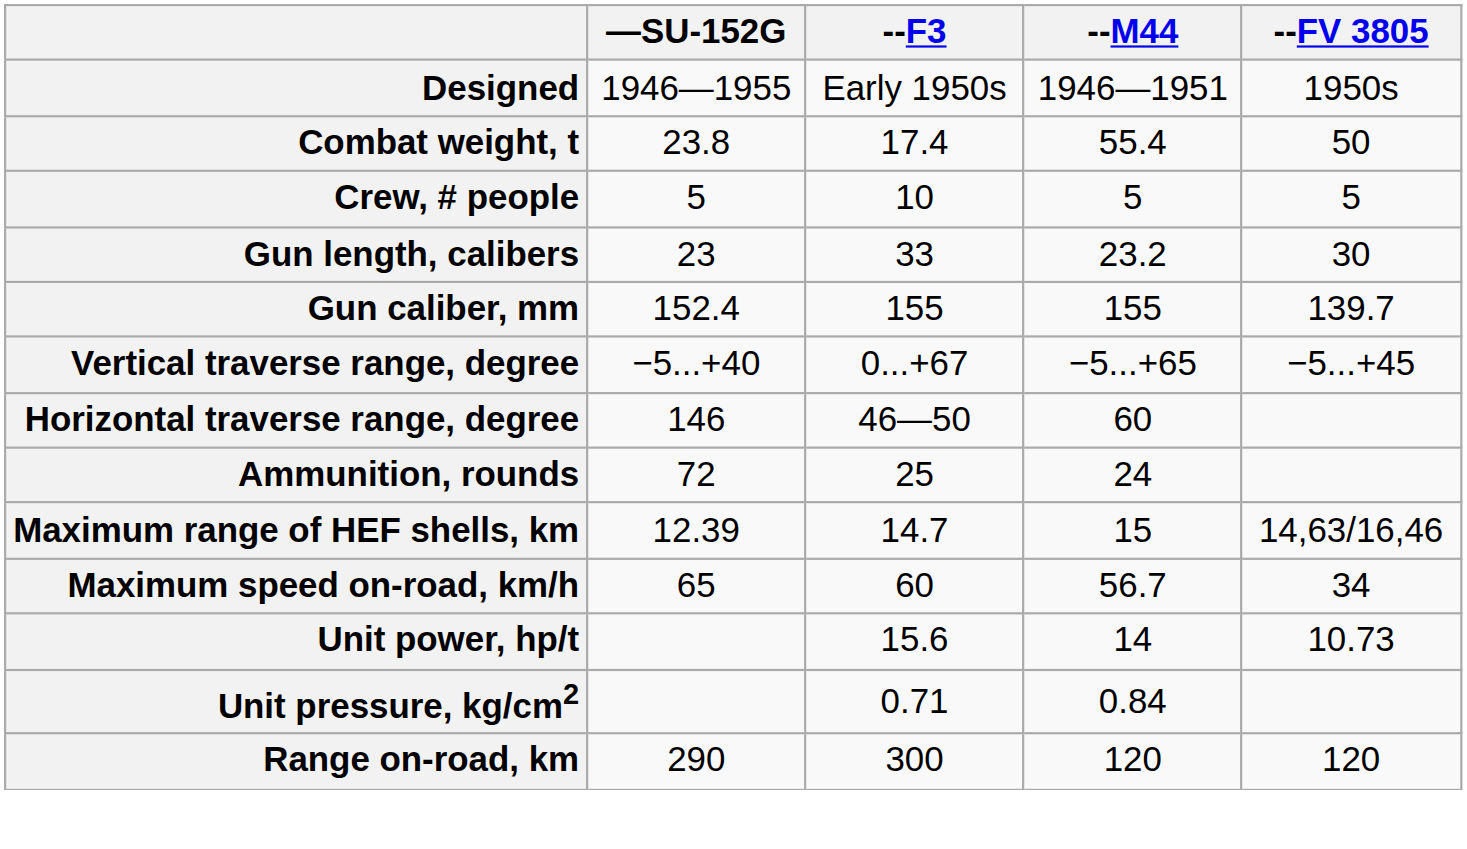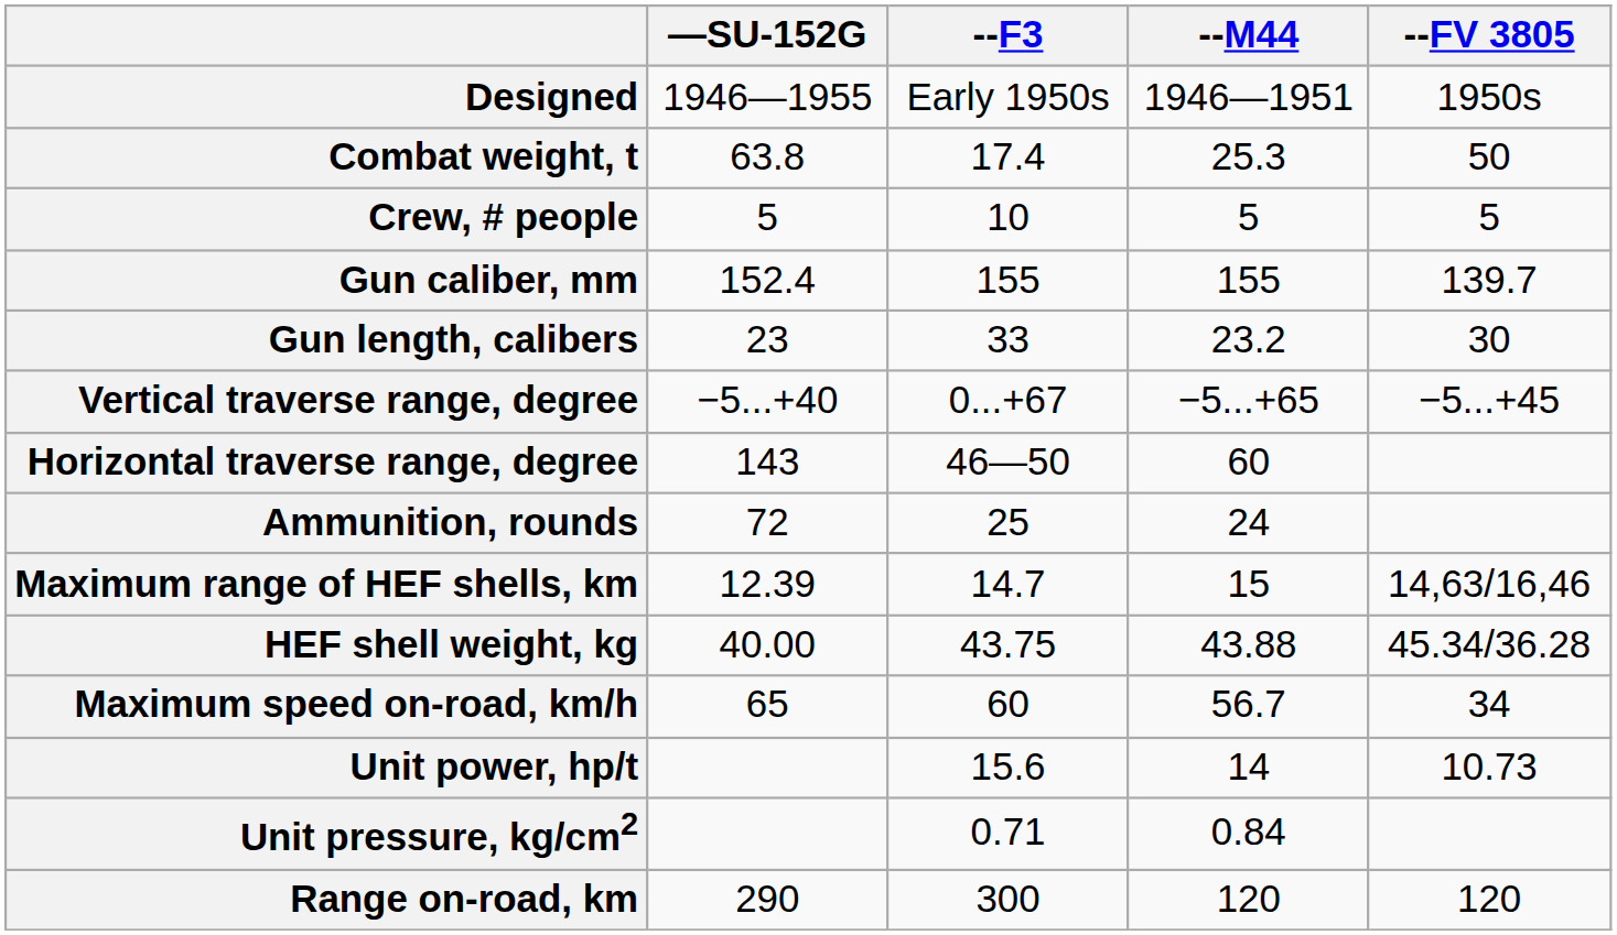Combat weight, t | —SU-152G: 23.8 -> 63.8
Combat weight, t | --M44: 55.4 -> 25.3
rows swapped: Gun caliber, mm <-> Gun length, calibers
Horizontal traverse range, degree | —SU-152G: 146 -> 143
+ row: HEF shell weight, kg | 40.00 | 43.75 | 43.88 | 45.34/36.28
